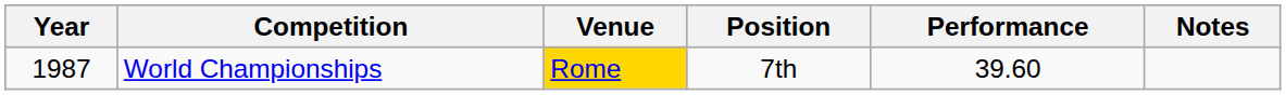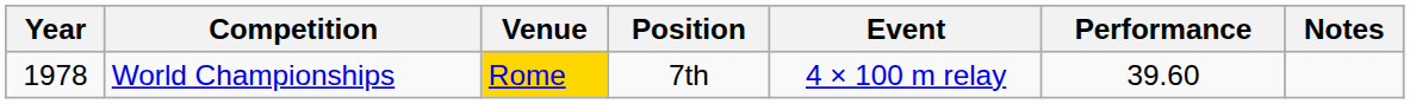+ column: Event | 4 × 100 m relay
World Championships | Year: 1987 -> 1978
